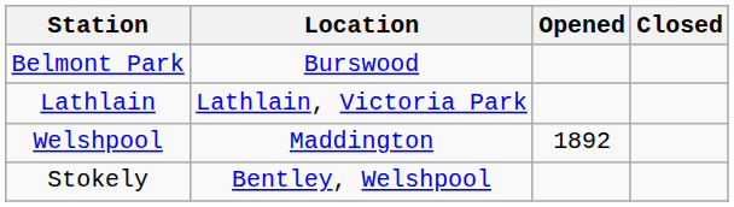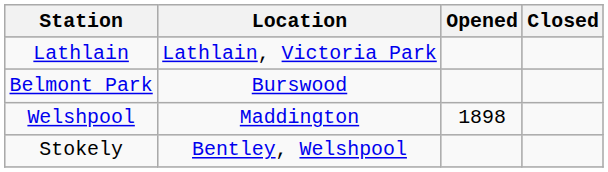rows swapped: Belmont Park <-> Lathlain
Welshpool | Opened: 1892 -> 1898
